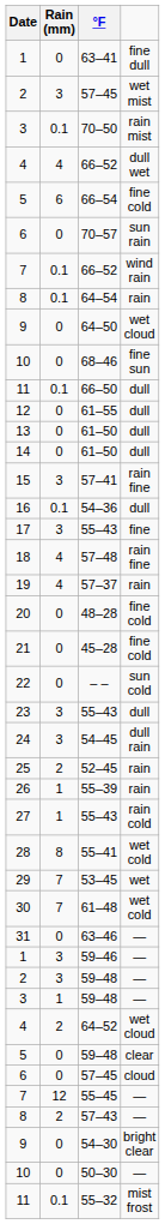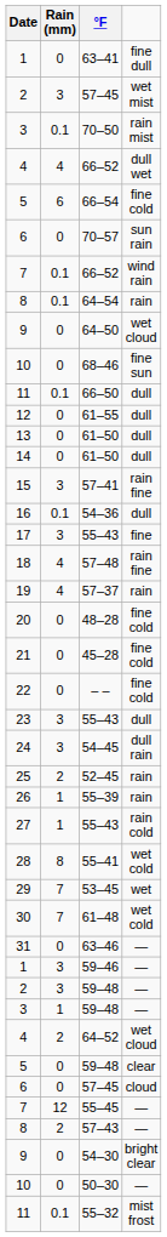– – | column 4: sun cold -> fine cold
